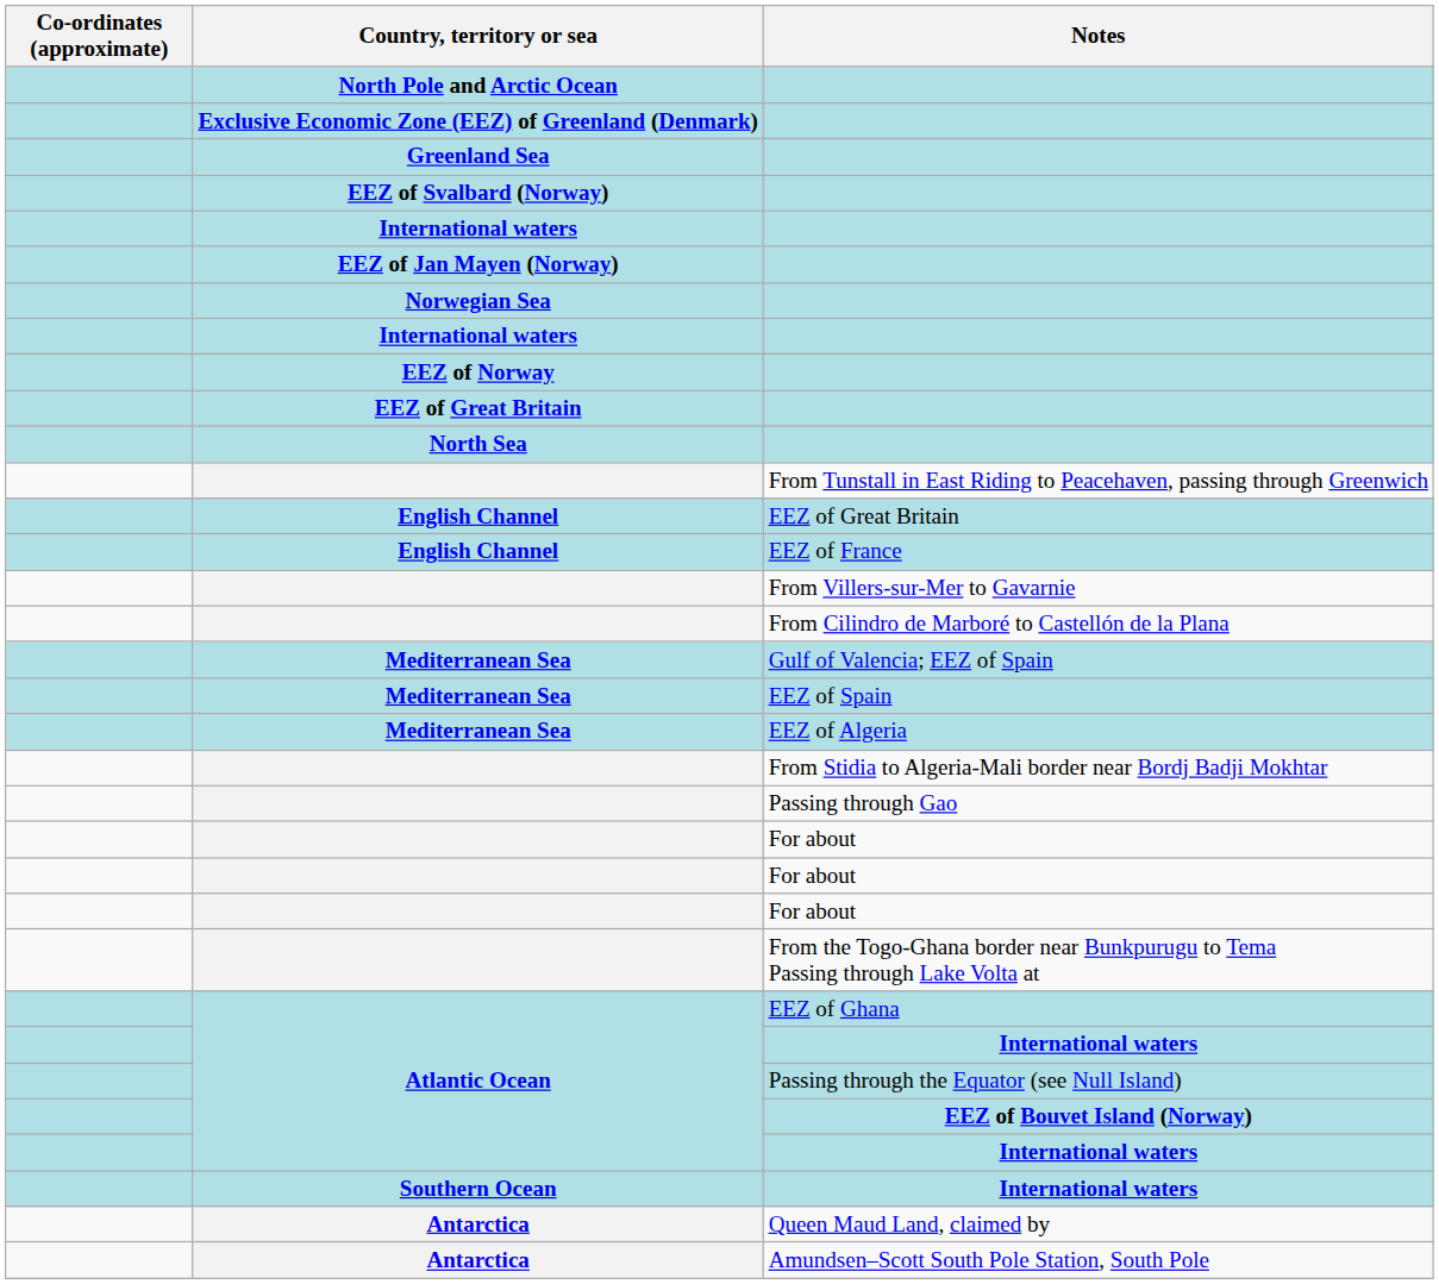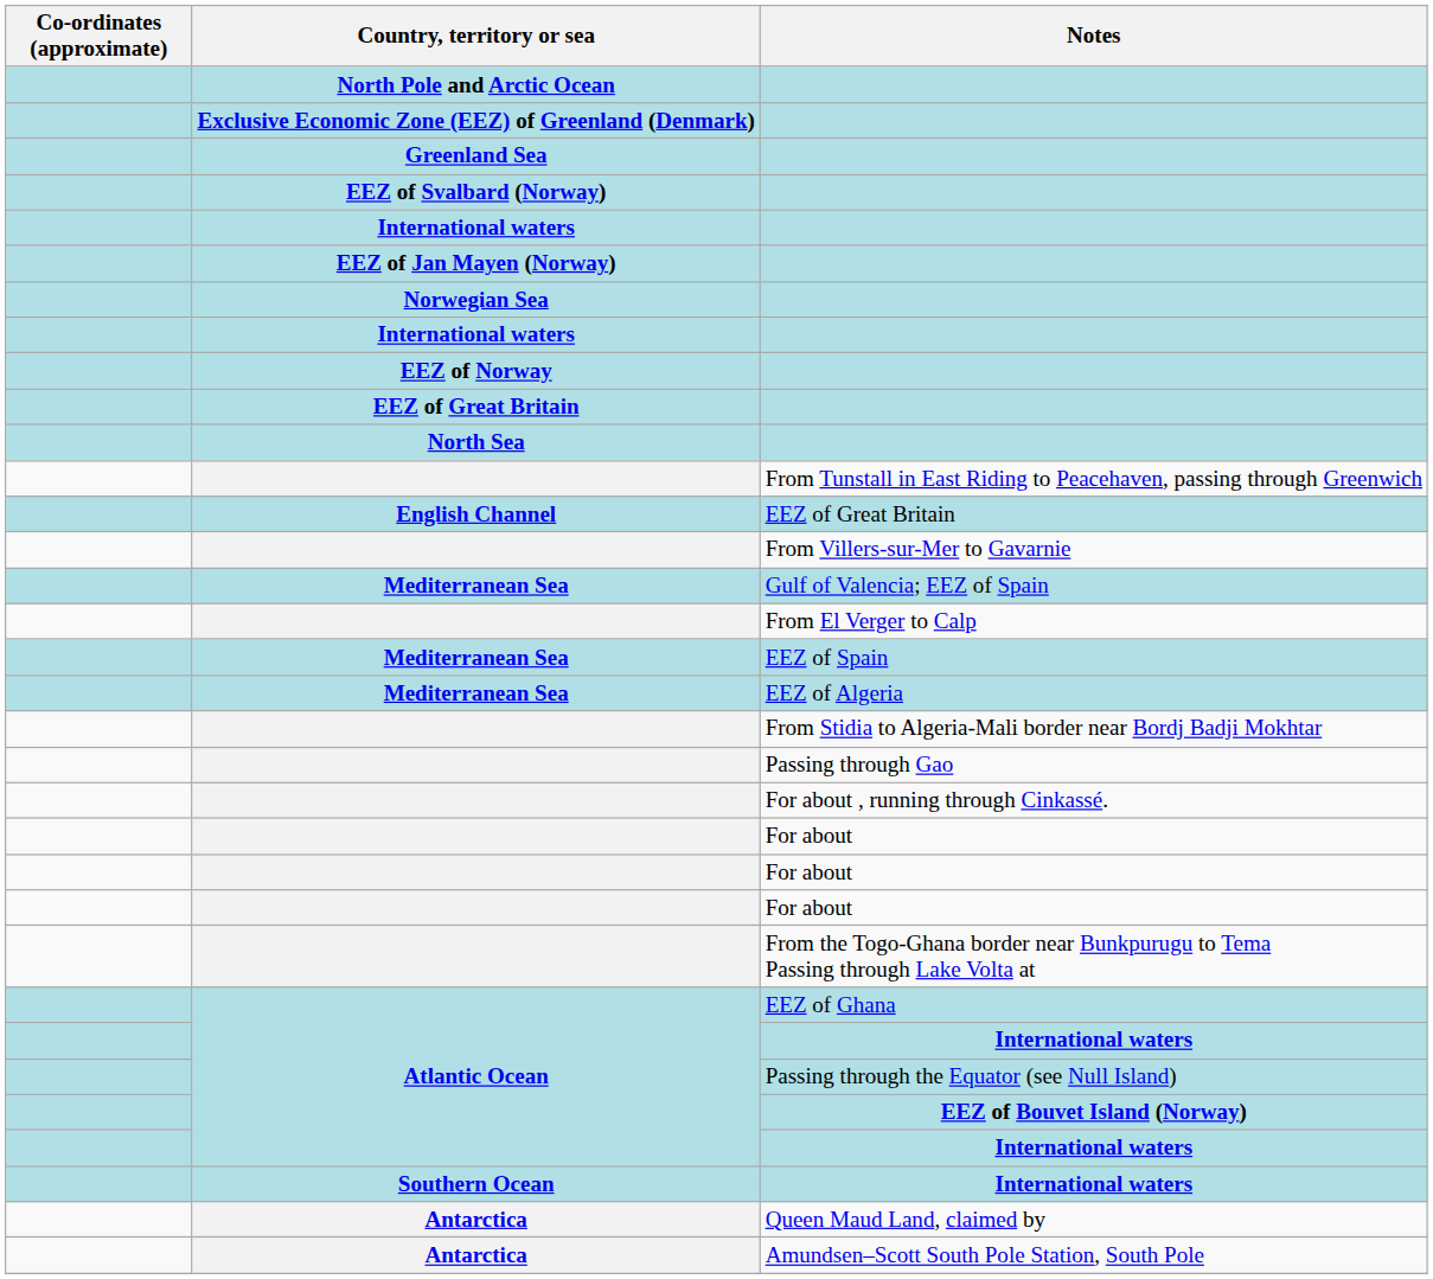- row: English Channel | EEZ of France
- row: From Cilindro de Marboré to Castellón de la Plana
+ row: From El Verger to Calp
+ row: For about , running through Cinkassé.
